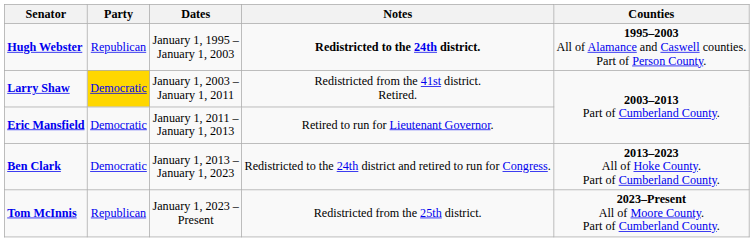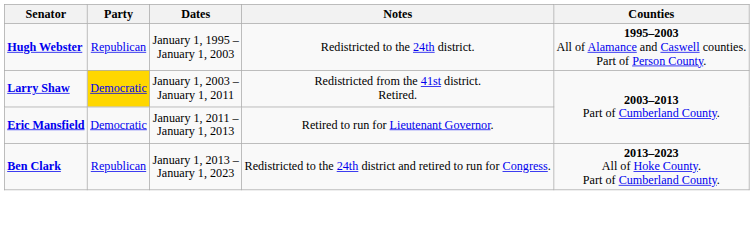Hugh Webster | Notes: bold -> normal
Ben Clark | Party: Democratic -> Republican
- row: Tom McInnis | Republican | January 1, 2023 – Present | Redistricted from the 25th district. | 2023–Present All of Moore County. Part of Cumberland County.
